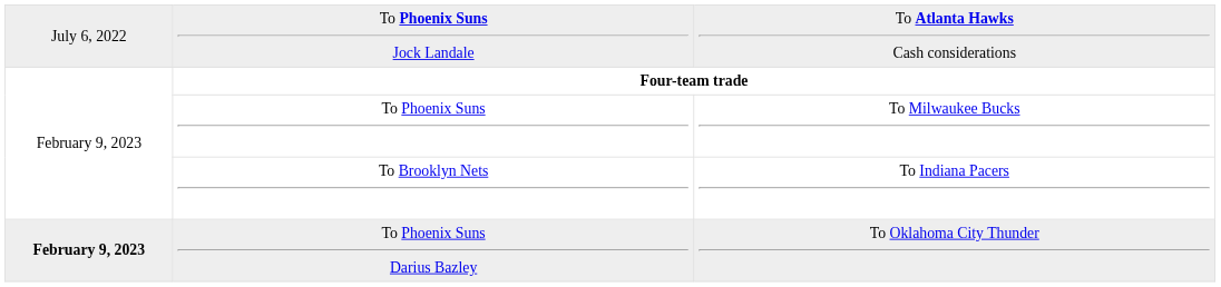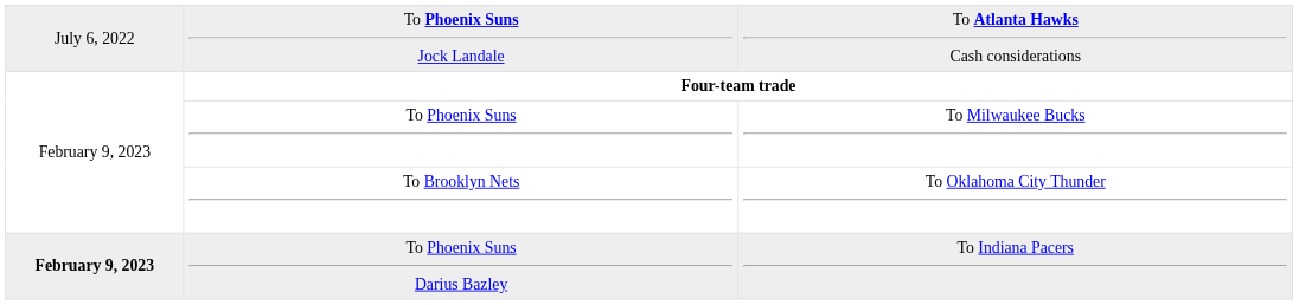To Brooklyn Nets | column 3: To Indiana Pacers -> To Oklahoma City Thunder
To Phoenix Suns Darius Bazley | column 3: To Oklahoma City Thunder -> To Indiana Pacers
